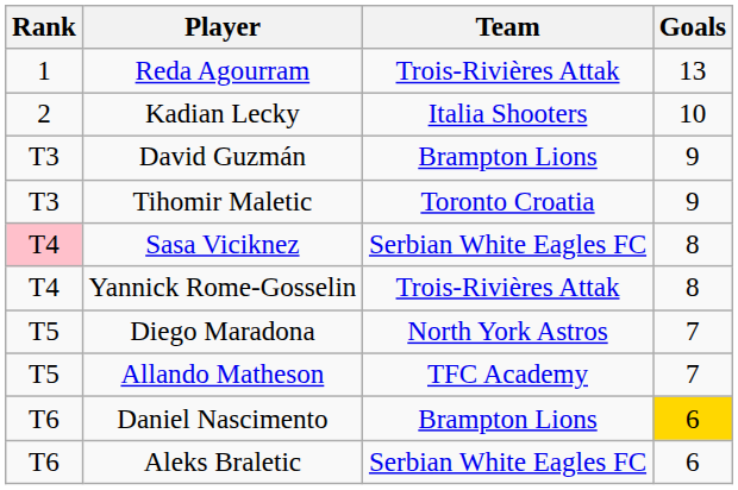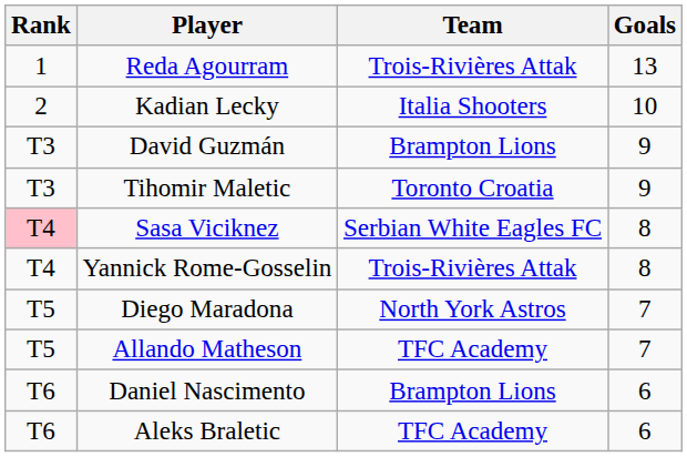Daniel Nascimento | Goals: gold background -> no background
Aleks Braletic | Team: Serbian White Eagles FC -> TFC Academy
